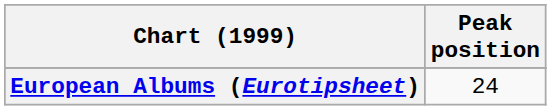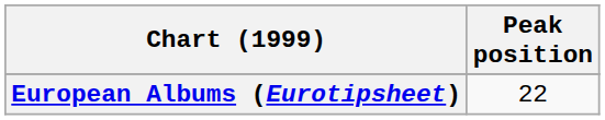European Albums (Eurotipsheet) | Peak position: 24 -> 22
